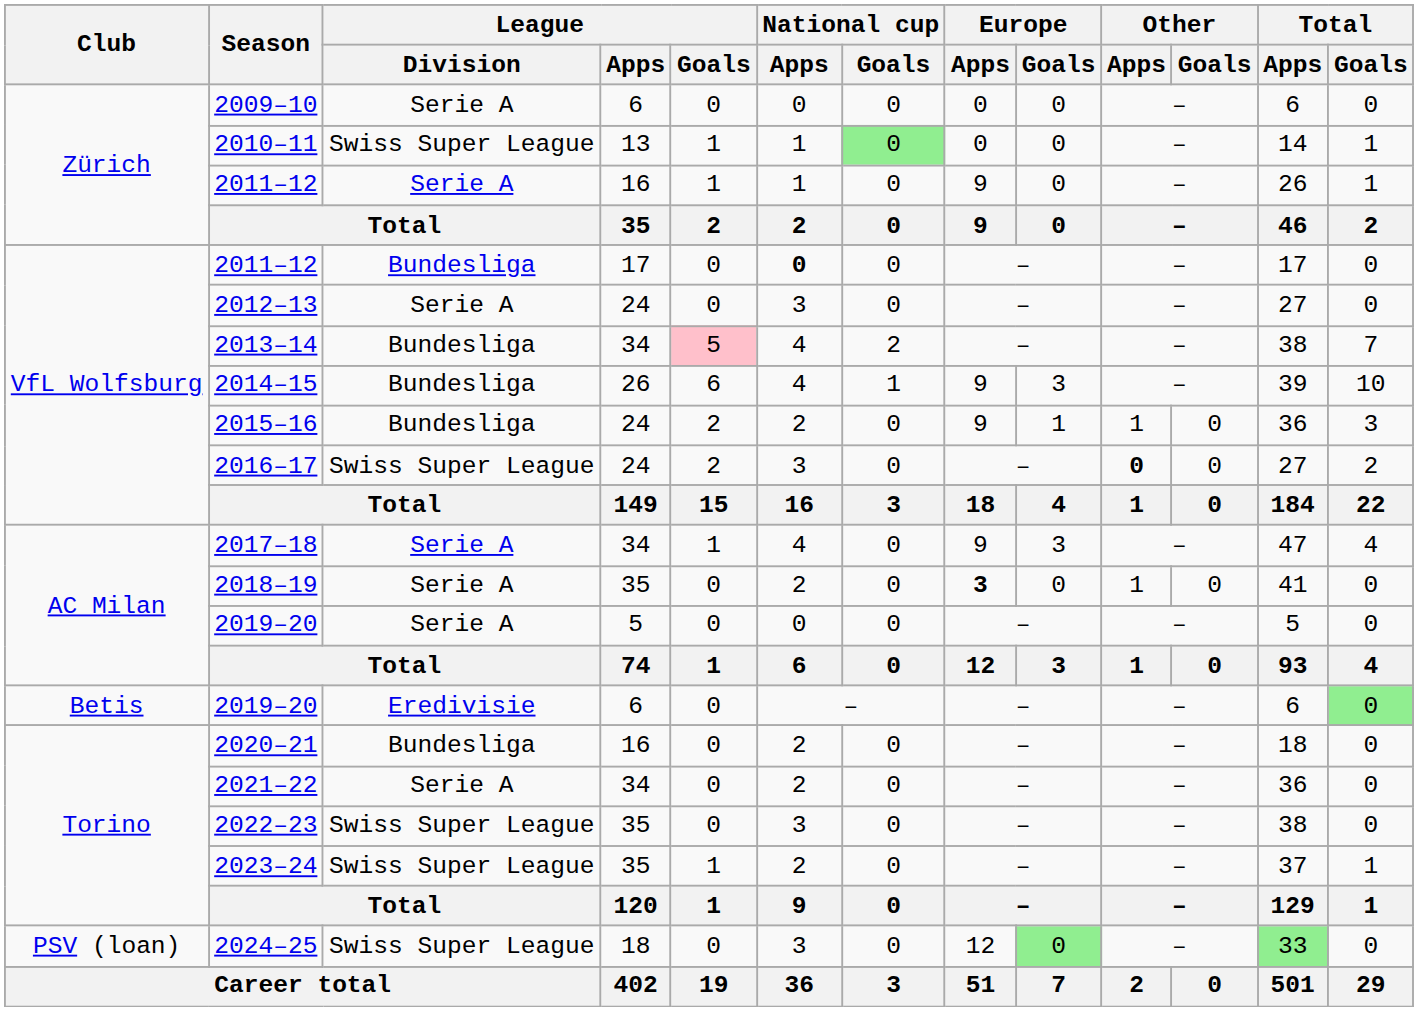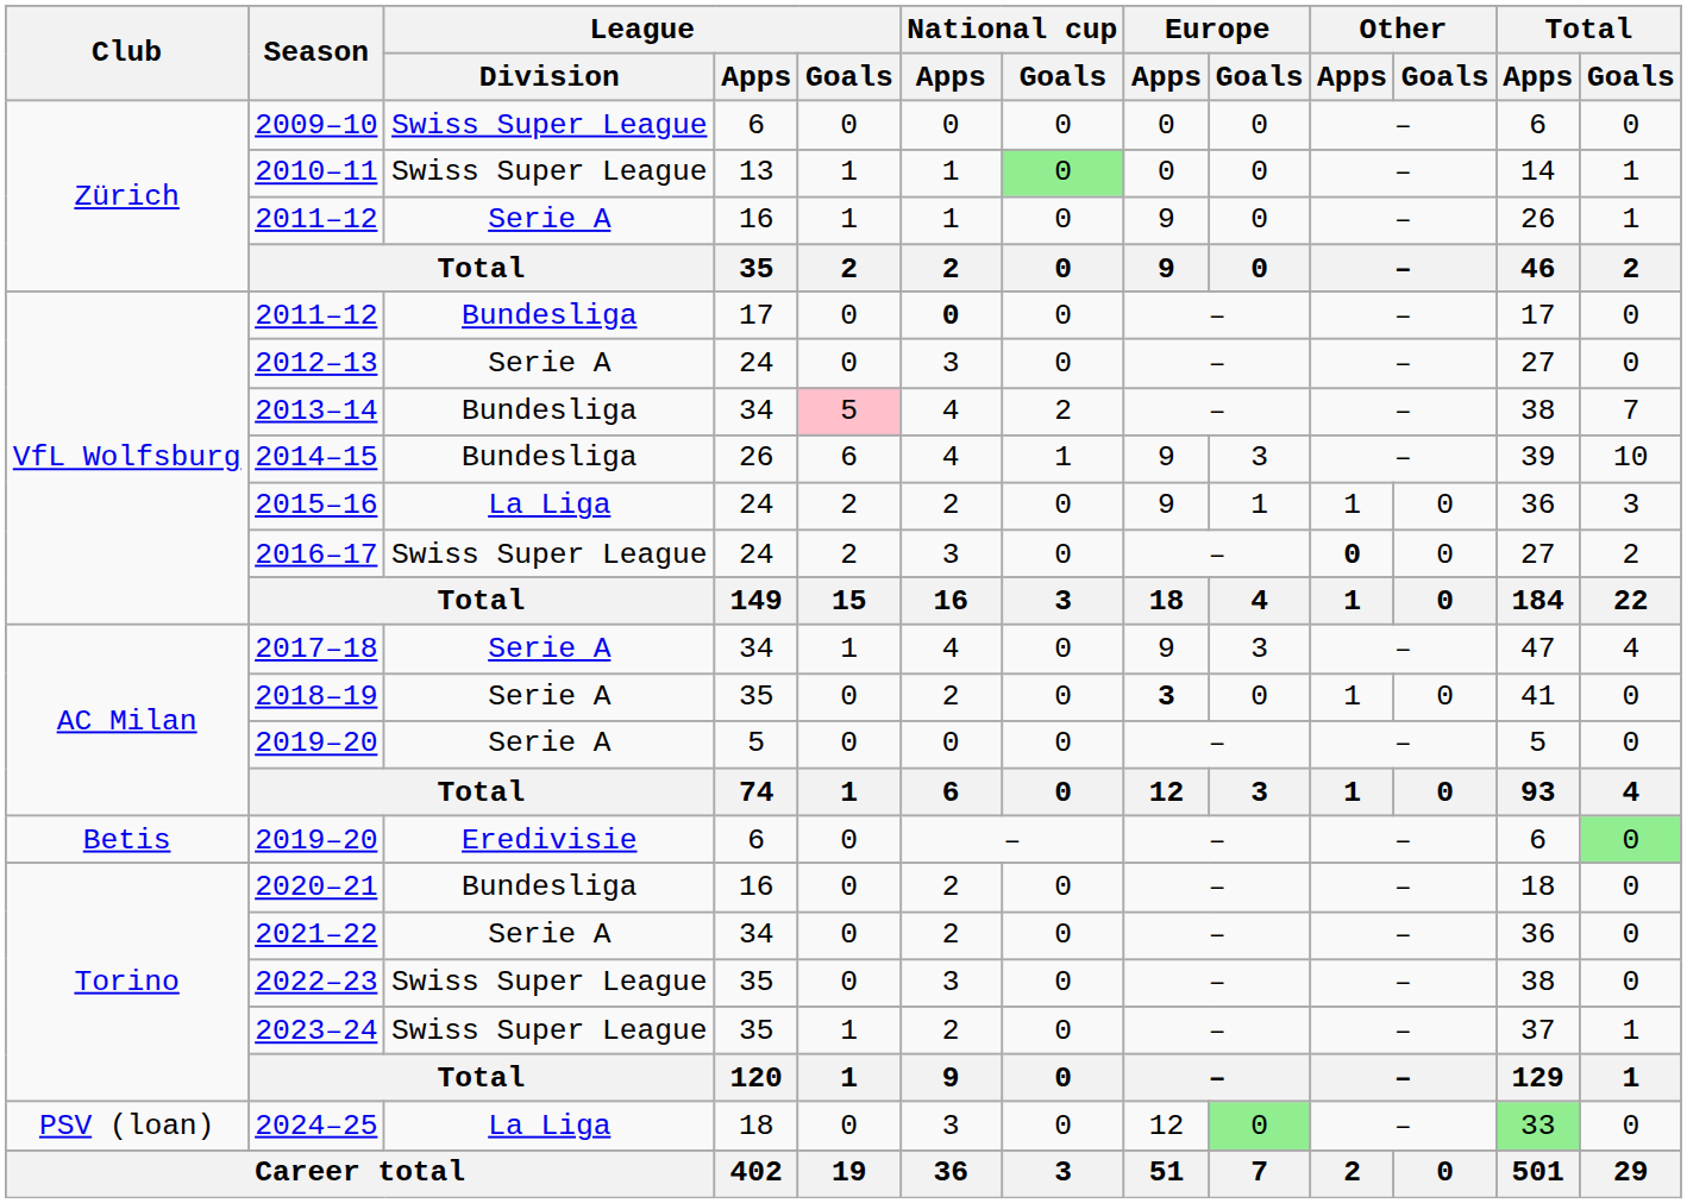2009–10 | League / Division: Serie A -> Swiss Super League
2015–16 | League / Division: Bundesliga -> La Liga
2024–25 | League / Division: Swiss Super League -> La Liga
